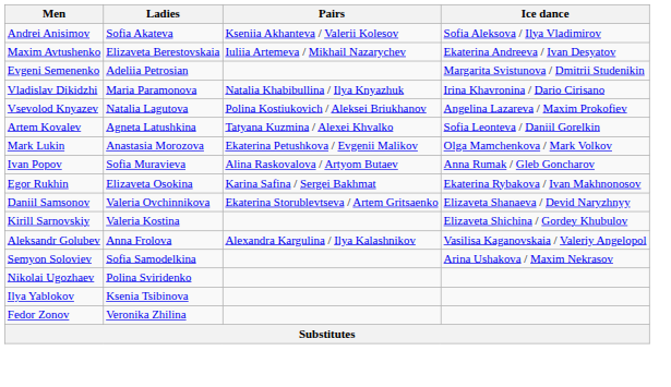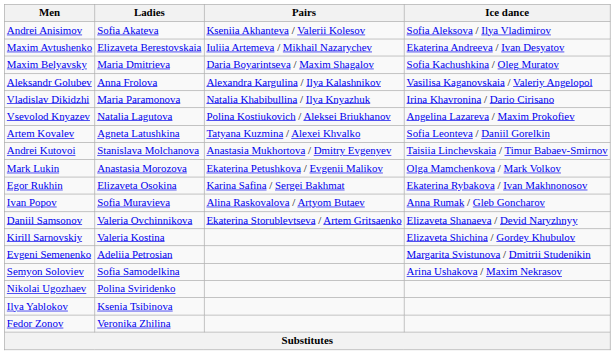+ row: Maxim Belyavsky | Maria Dmitrieva | Daria Boyarintseva / Maxim Shagalov | Sofia Kachushkina / Oleg Muratov
rows swapped: Aleksandr Golubev <-> Evgeni Semenenko
+ row: Andrei Kutovoi | Stanislava Molchanova | Anastasia Mukhortova / Dmitry Evgenyev | Taisiia Linchevskaia / Timur Babaev-Smirnov
rows swapped: Ivan Popov <-> Egor Rukhin
